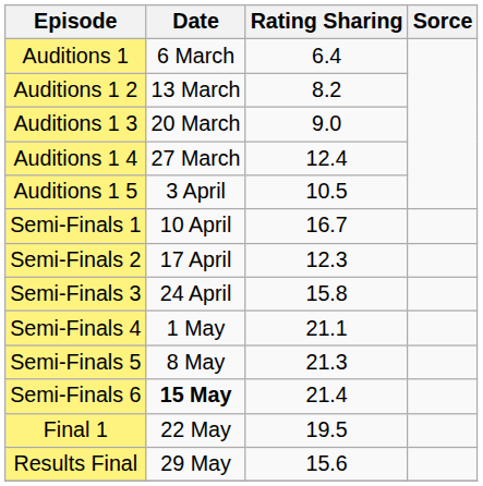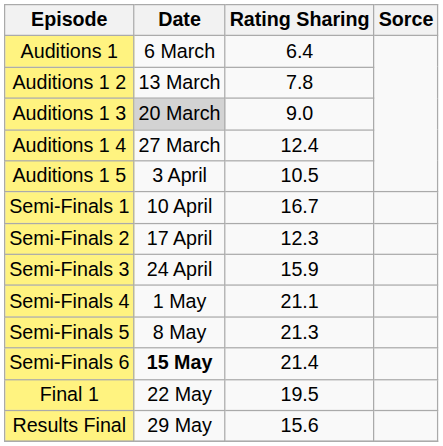Auditions 1 2 | Rating Sharing: 8.2 -> 7.8
Auditions 1 3 | Date: no background -> lightgrey background
Semi-Finals 3 | Rating Sharing: 15.8 -> 15.9
